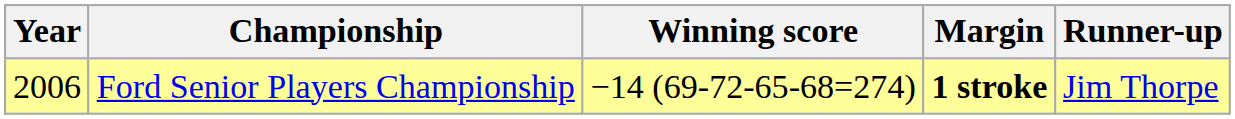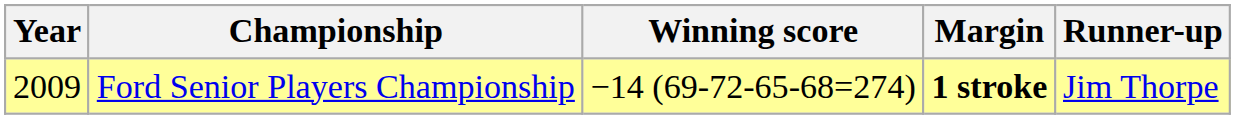Ford Senior Players Championship | Year: 2006 -> 2009
